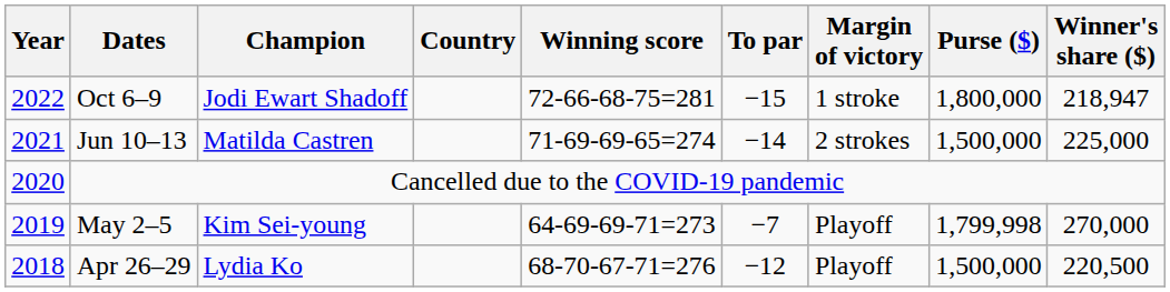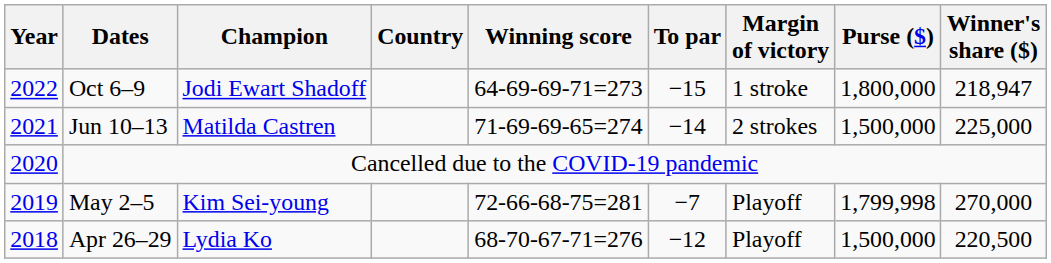Oct 6–9 | Winning score: 72-66-68-75=281 -> 64-69-69-71=273
May 2–5 | Winning score: 64-69-69-71=273 -> 72-66-68-75=281
